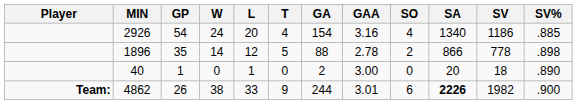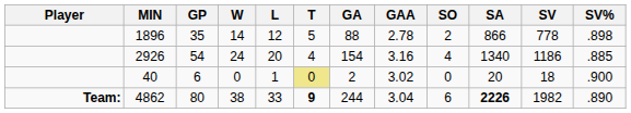rows swapped: 2926 <-> 1896
40 | GP: 1 -> 6
40 | T: no background -> khaki background
40 | GAA: 3.00 -> 3.02
40 | SV%: .890 -> .900
4862 | GP: 26 -> 80
4862 | T: normal -> bold
4862 | GAA: 3.01 -> 3.04
4862 | SV%: .900 -> .890
